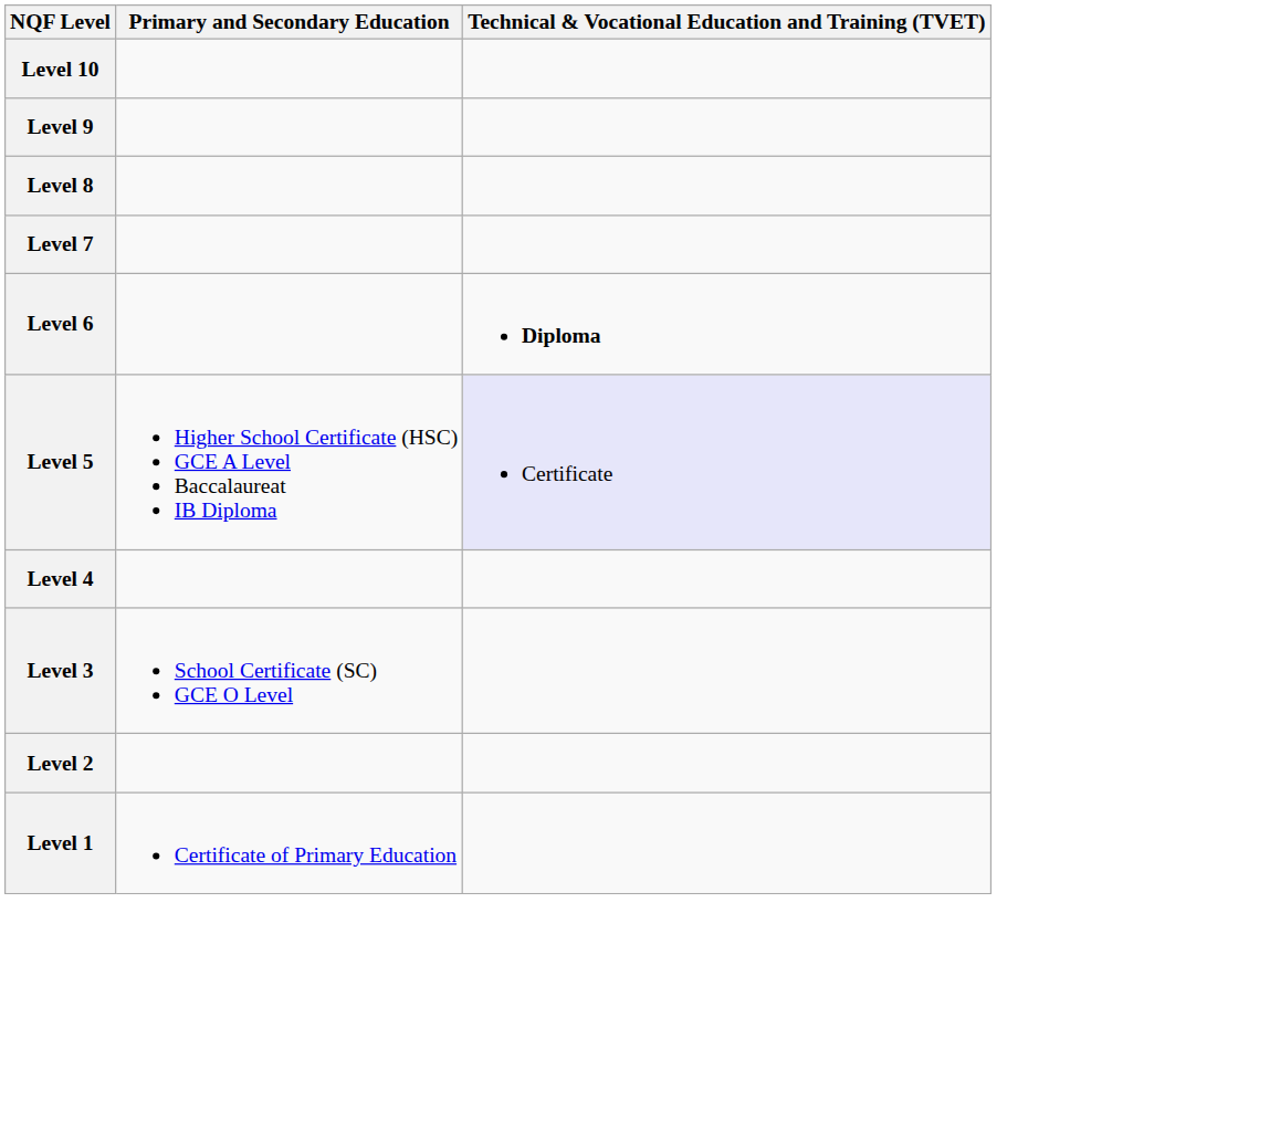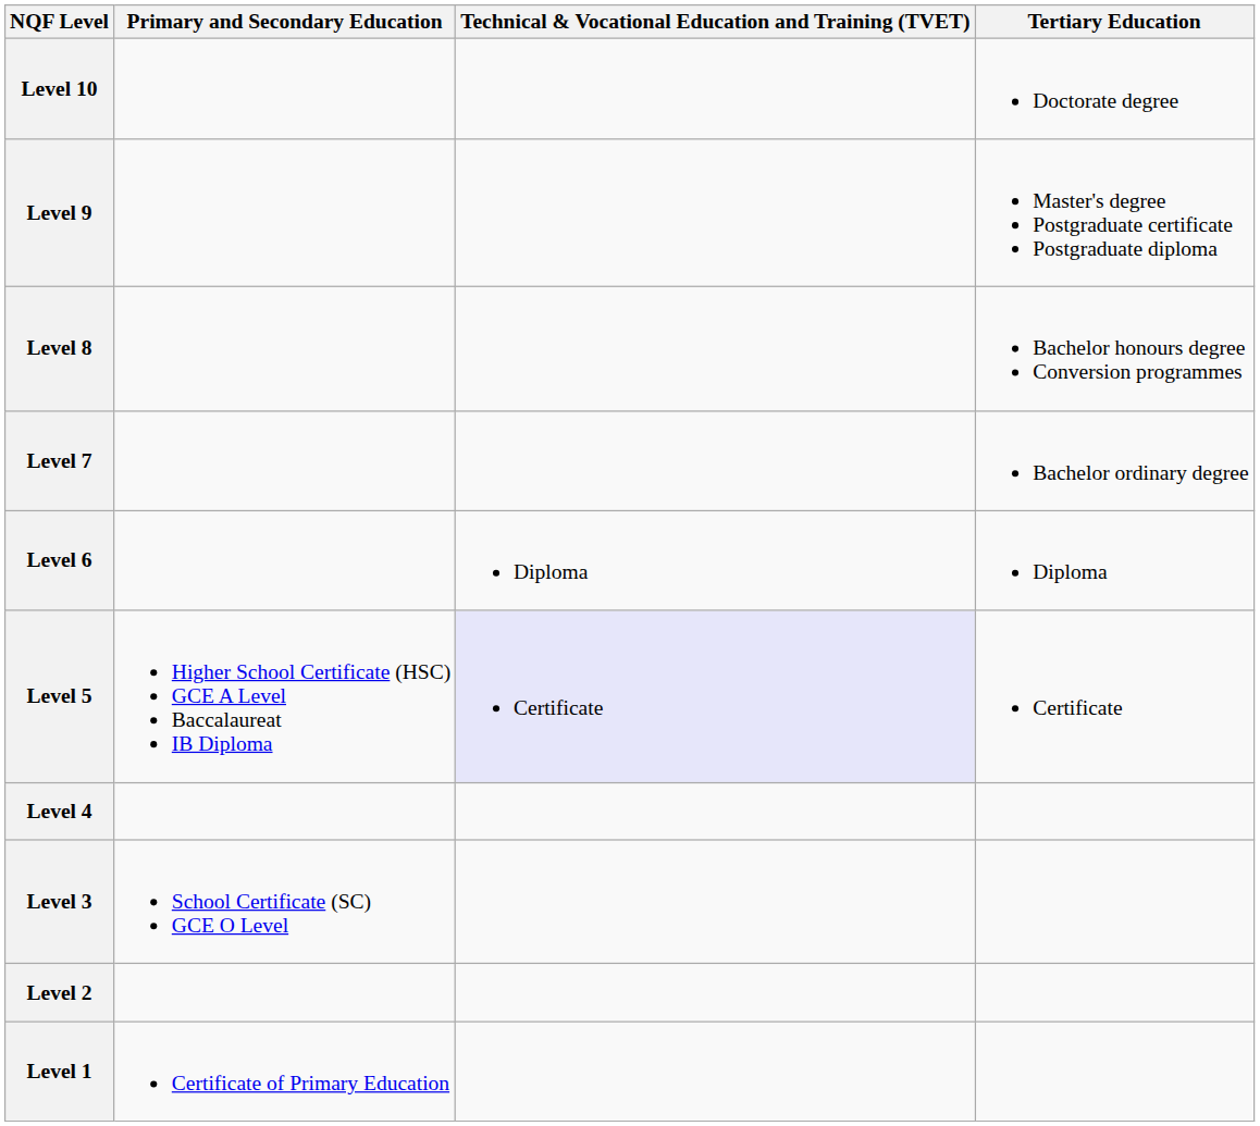+ column: Tertiary Education | Doctorate degree | Master's degree Postgraduate certificate Postgraduate diploma | Bachelor honours degree Conversion programmes | Bachelor ordinary degree | Diploma | Certificate
Level 6 | Technical & Vocational Education and Training (TVET): bold -> normal
